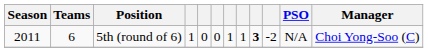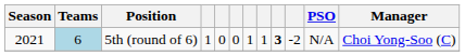5th (round of 6) | Season: 2011 -> 2021
5th (round of 6) | Teams: no background -> lightblue background
